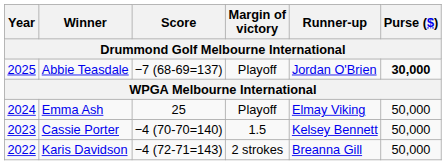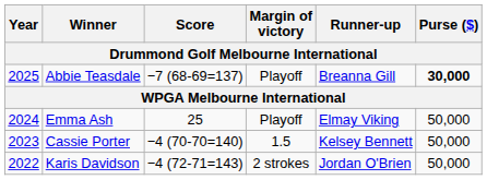Abbie Teasdale | Runner-up: Jordan O'Brien -> Breanna Gill
Karis Davidson | Runner-up: Breanna Gill -> Jordan O'Brien
